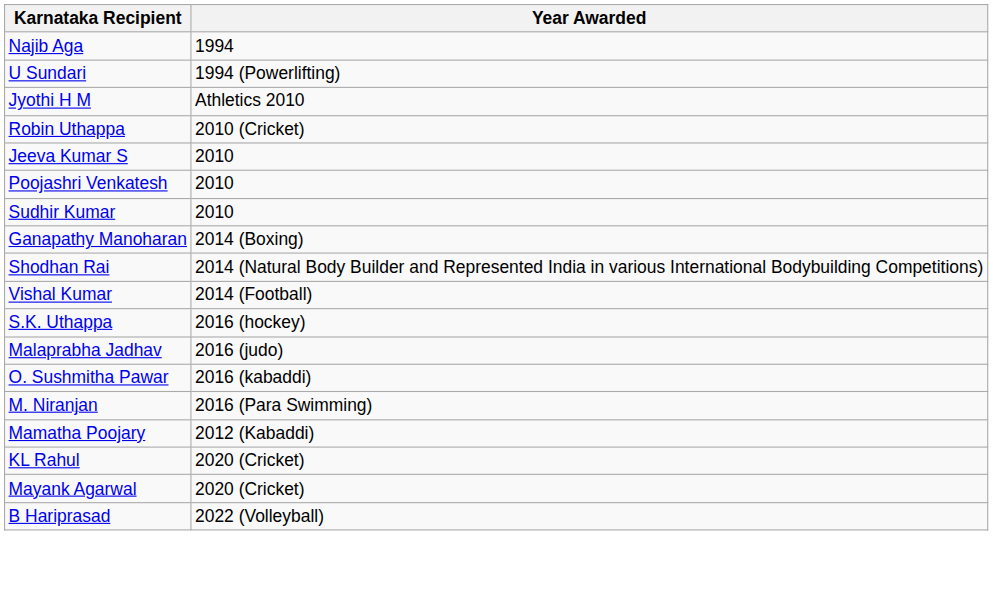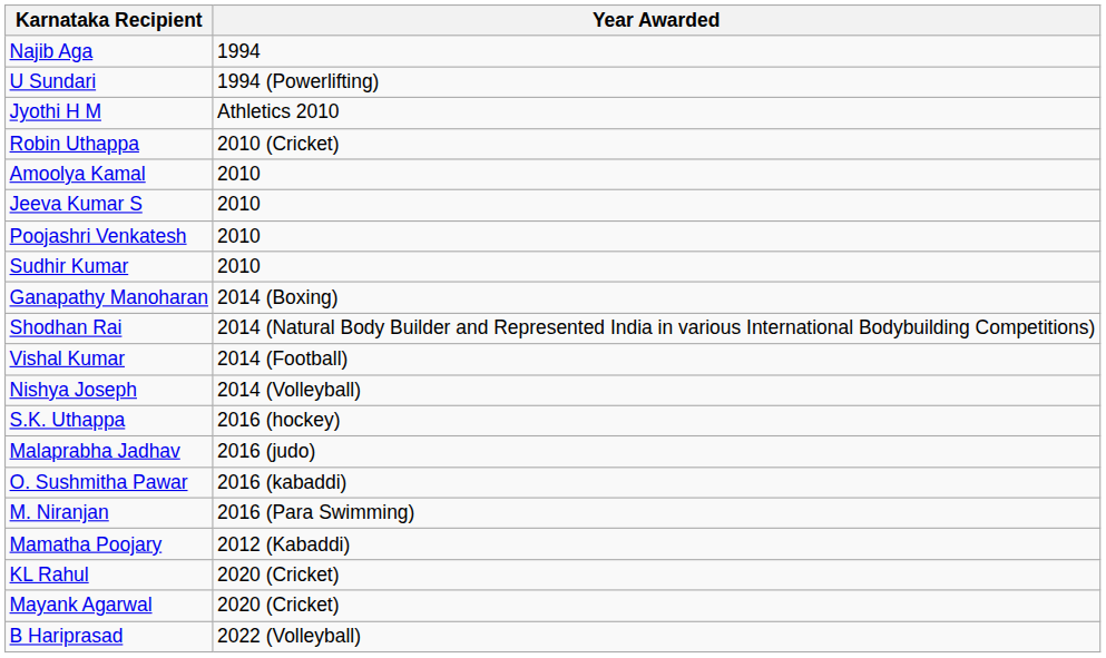+ row: Amoolya Kamal | 2010
+ row: Nishya Joseph | 2014 (Volleyball)
